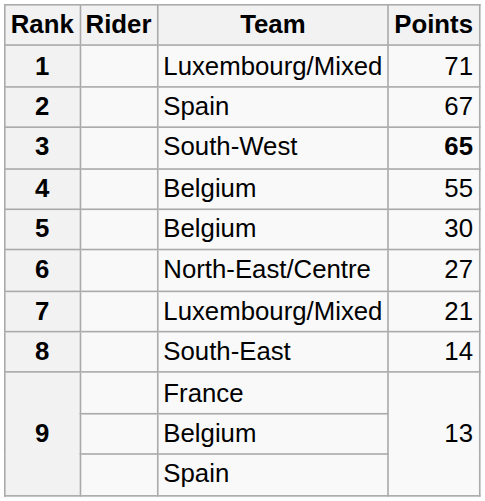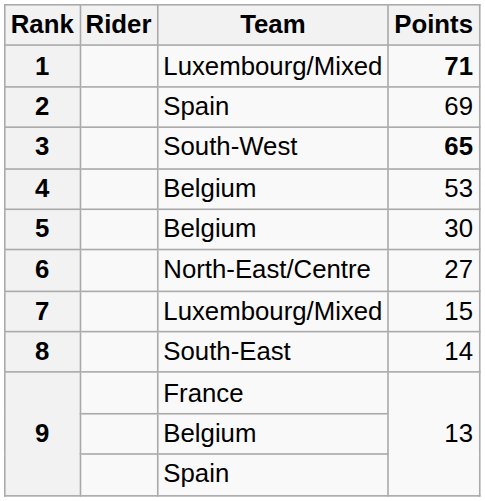1 | Points: normal -> bold
2 | Points: 67 -> 69
4 | Points: 55 -> 53
7 | Points: 21 -> 15
